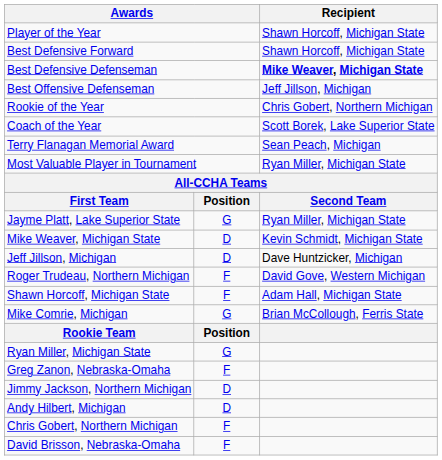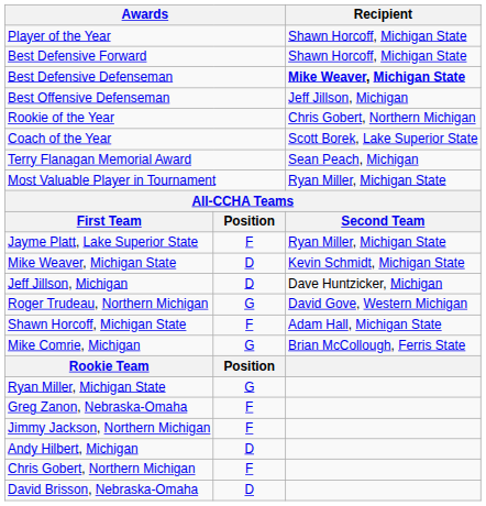Jayme Platt, Lake Superior State | column 2: G -> F
Roger Trudeau, Northern Michigan | column 2: F -> G
Jimmy Jackson, Northern Michigan | column 2: D -> F
David Brisson, Nebraska-Omaha | column 2: F -> D
